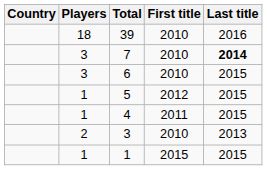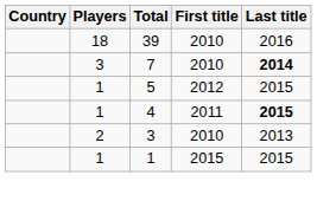- row: 3 | 6 | 2010 | 2015
4 | Last title: normal -> bold
